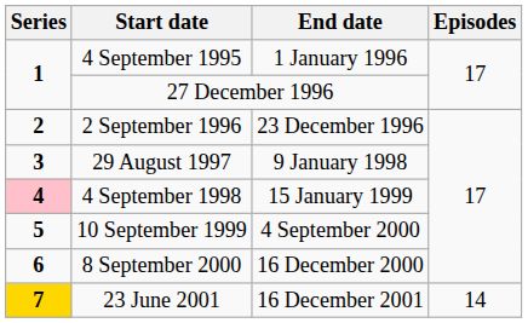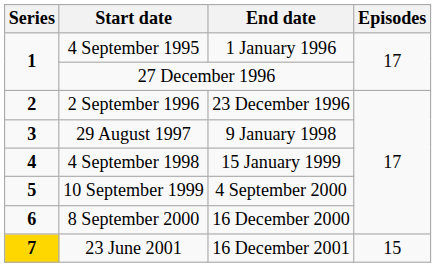4 September 1998 | Series: pink background -> no background
23 June 2001 | Episodes: 14 -> 15
